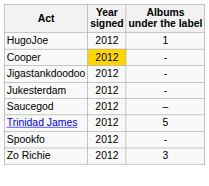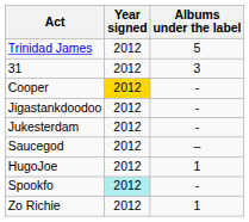rows swapped: Trinidad James <-> HugoJoe
+ row: 31 | 2012 | 3
Spookfo | Year signed: no background -> paleturquoise background
Zo Richie | Albums under the label: 3 -> 1
